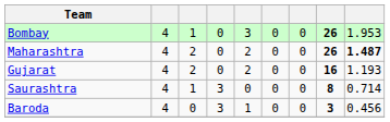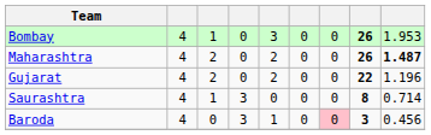Gujarat | column 8: 16 -> 22
Gujarat | column 9: 1.193 -> 1.196
Baroda | column 7: no background -> pink background
